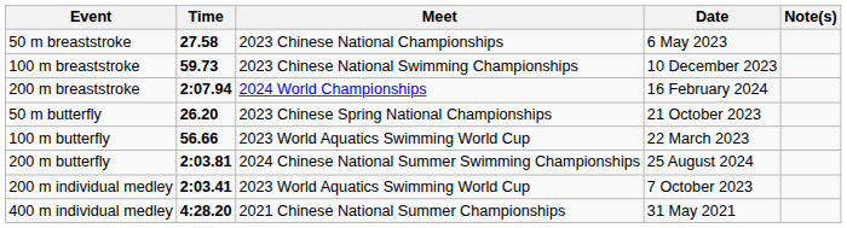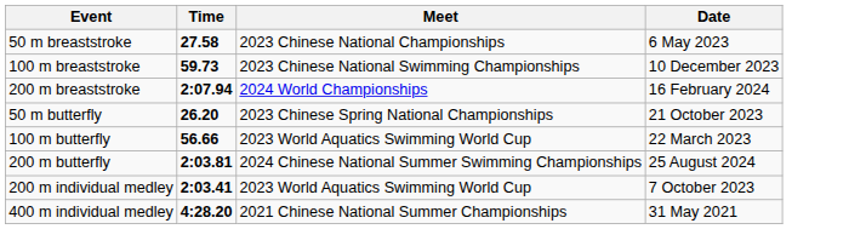- column: Note(s)
